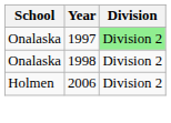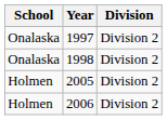1997 | Division: lightgreen background -> no background
+ row: Holmen | 2005 | Division 2
